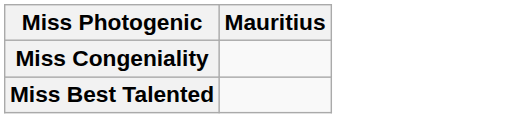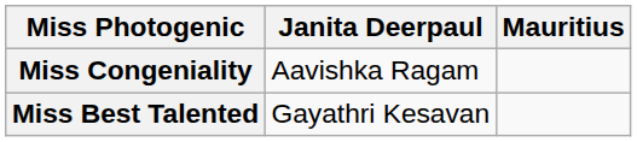+ column: Janita Deerpaul | Aavishka Ragam | Gayathri Kesavan
